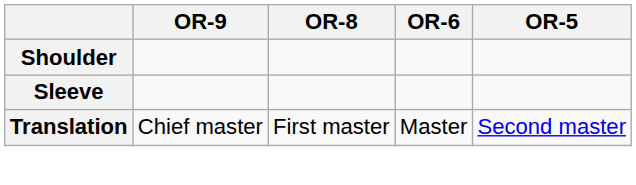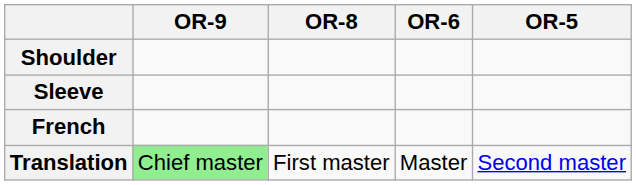+ row: French
Translation | OR-9: no background -> lightgreen background
